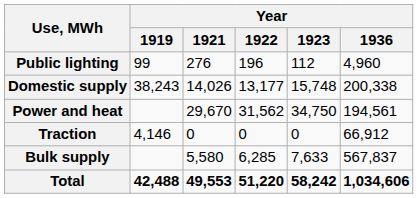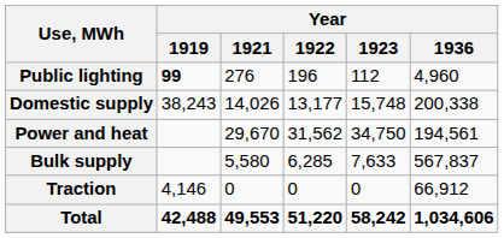Public lighting | Year / 1919: normal -> bold
rows swapped: Traction <-> Bulk supply
